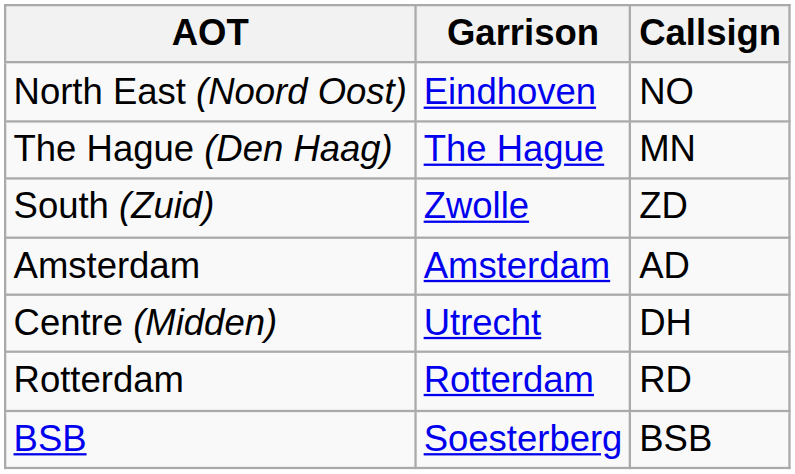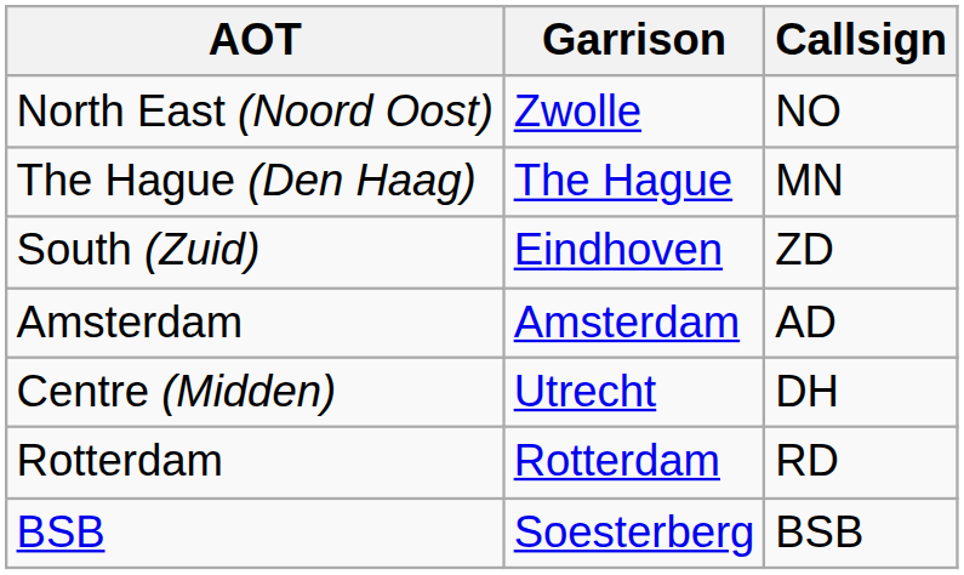North East (Noord Oost) | Garrison: Eindhoven -> Zwolle
South (Zuid) | Garrison: Zwolle -> Eindhoven
